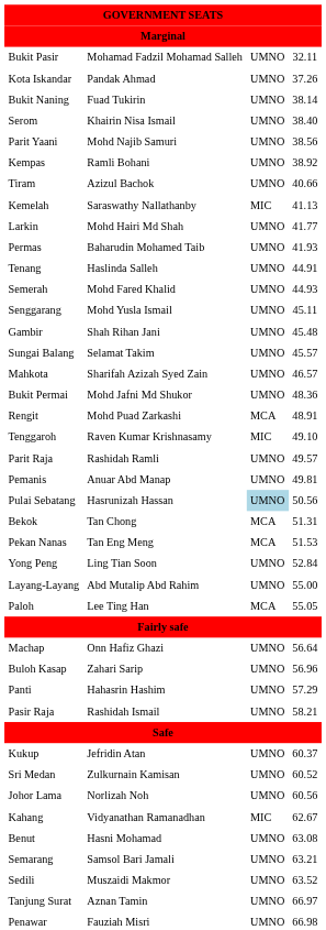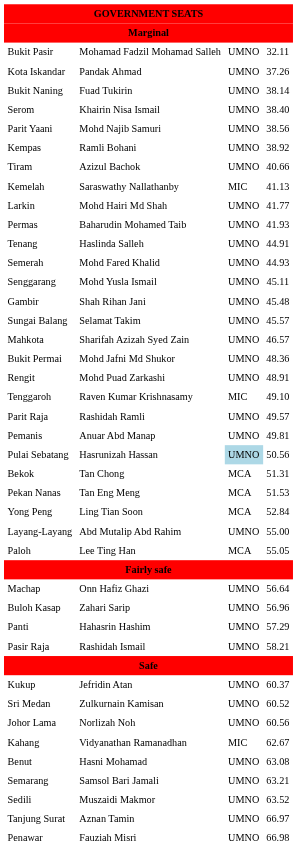Rengit | column 3: MCA -> UMNO
Yong Peng | column 3: UMNO -> MCA
